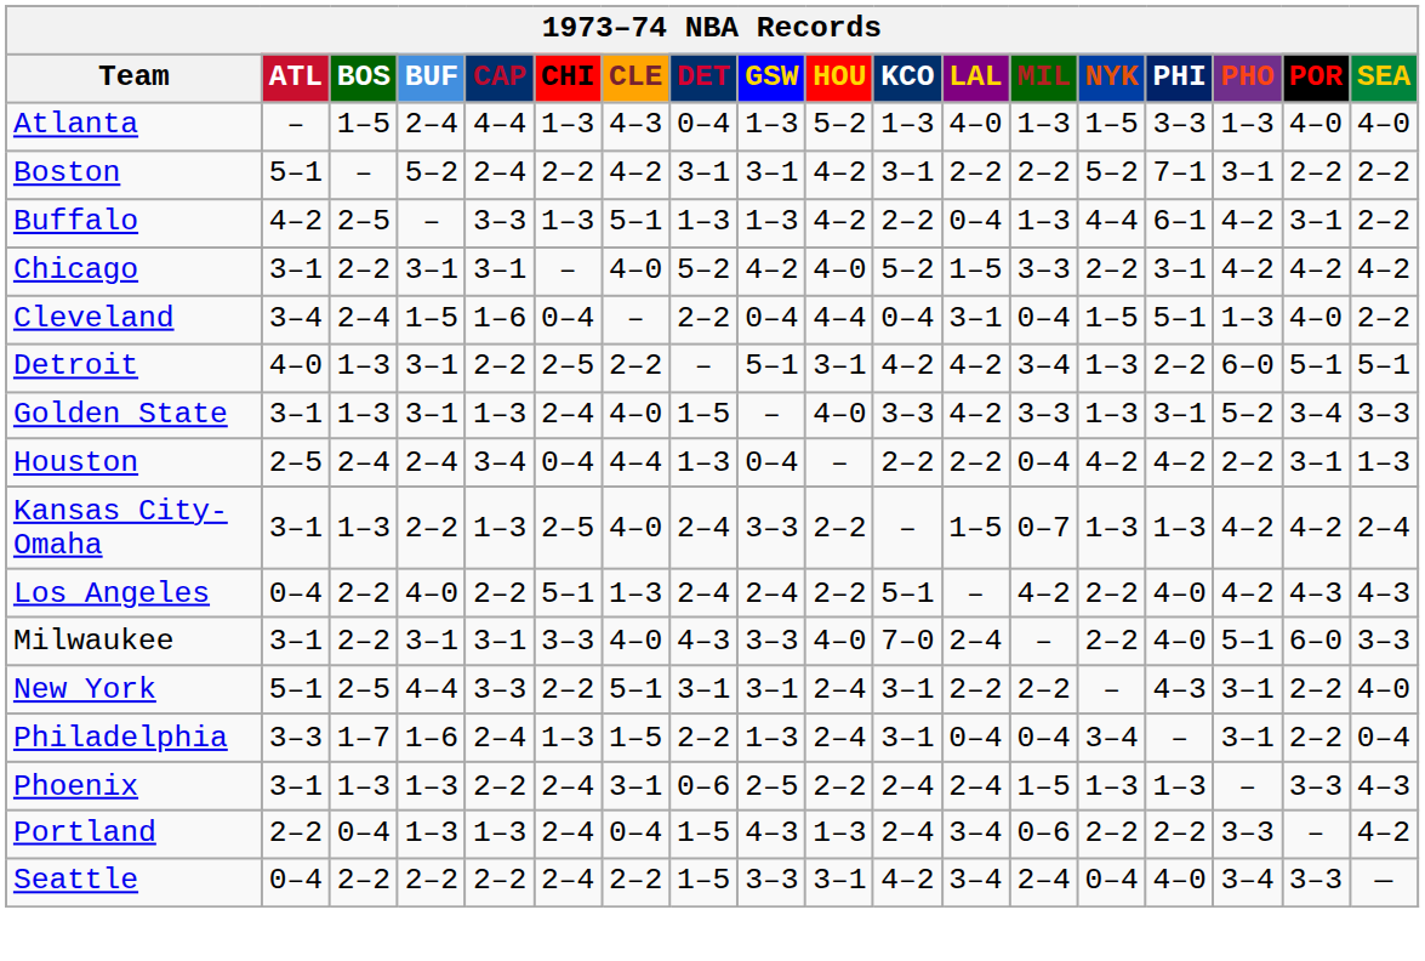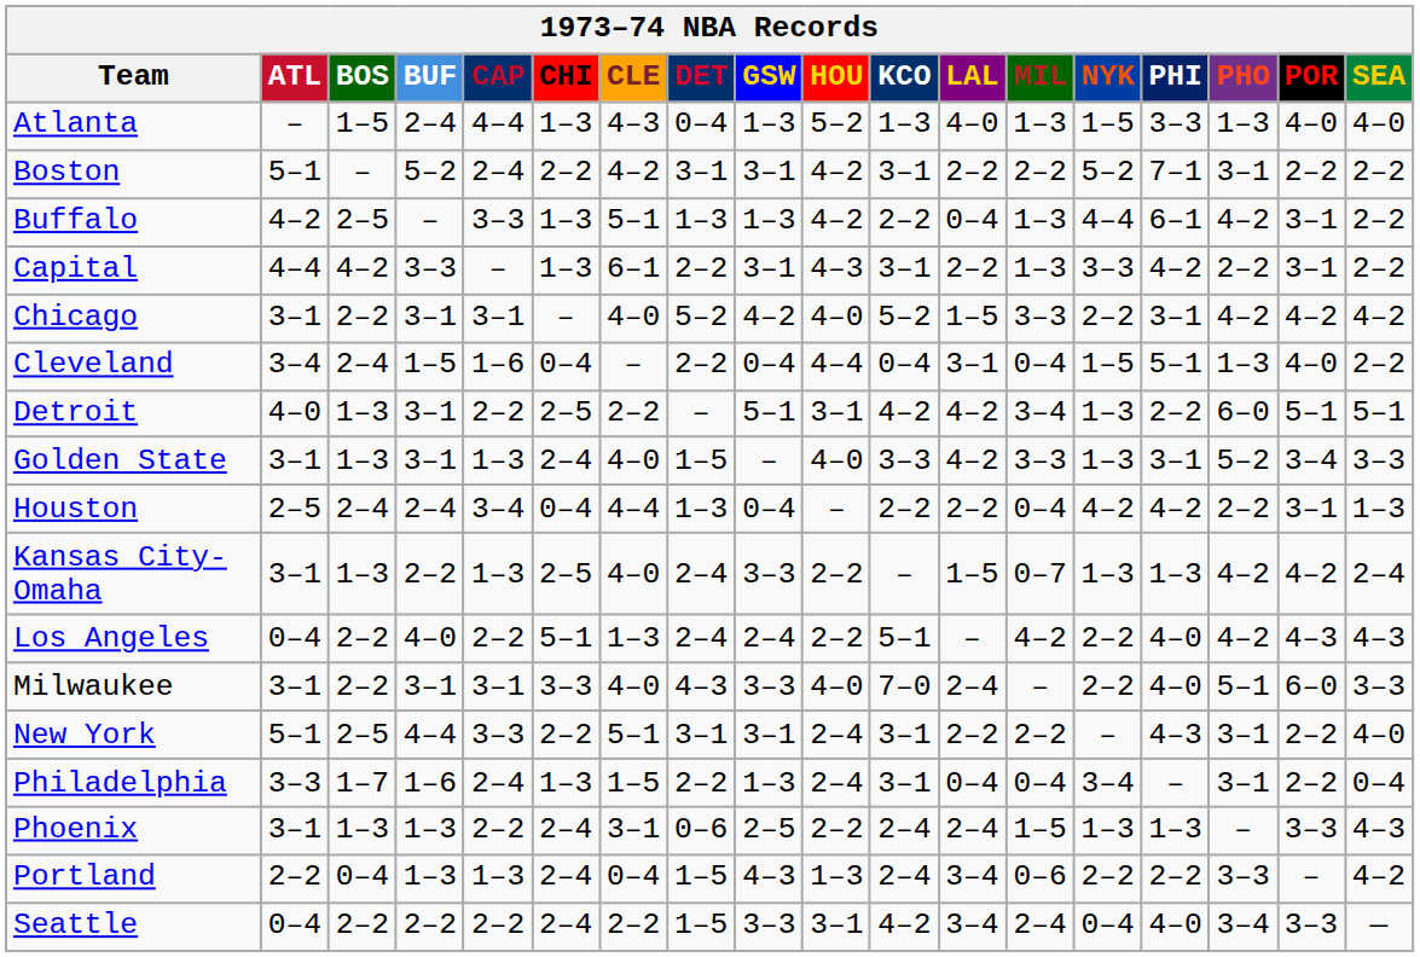+ row: Capital | 4–4 | 4–2 | 3–3 | – | 1–3 | 6–1 | 2–2 | 3–1 | 4–3 | 3–1 | 2–2 | 1–3 | 3–3 | 4–2 | 2–2 | 3–1 | 2–2
